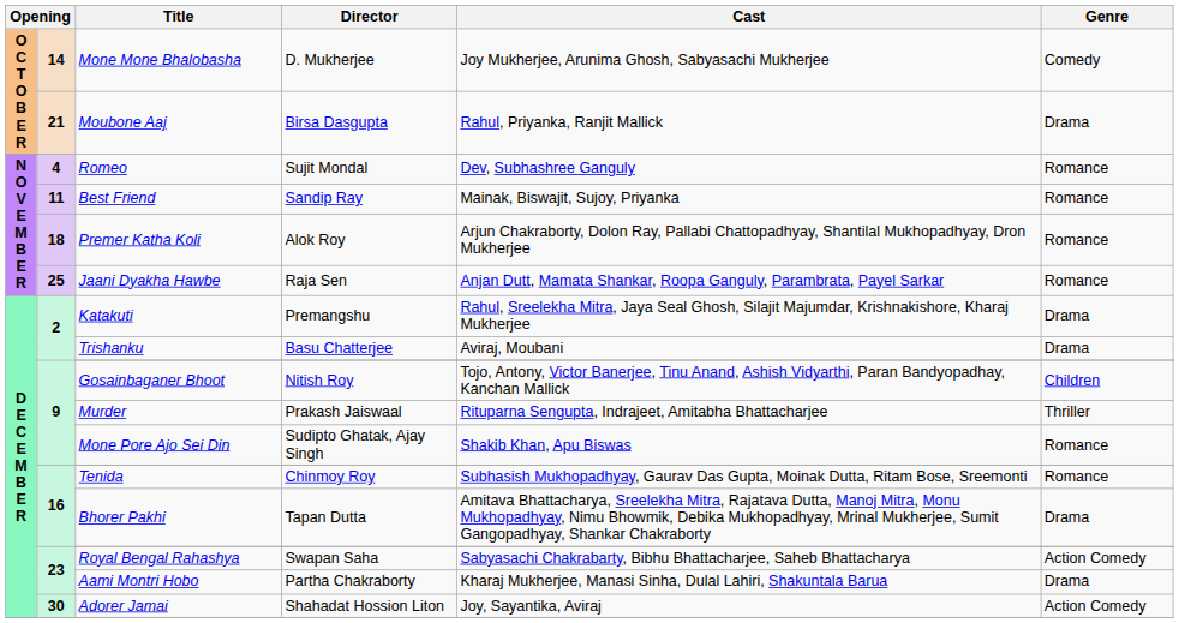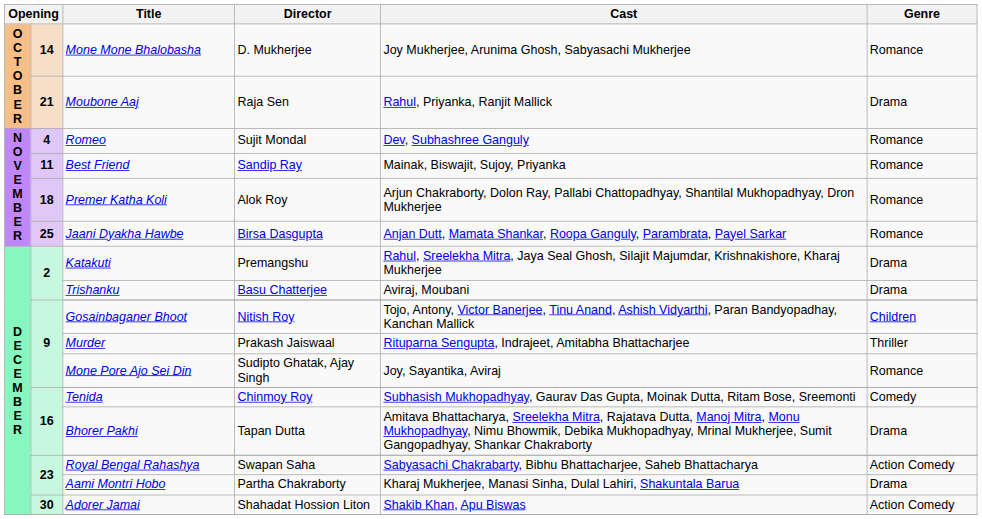Mone Mone Bhalobasha | Genre: Comedy -> Romance
Moubone Aaj | Director: Birsa Dasgupta -> Raja Sen
Jaani Dyakha Hawbe | Director: Raja Sen -> Birsa Dasgupta
Mone Pore Ajo Sei Din | Cast: Shakib Khan, Apu Biswas -> Joy, Sayantika, Aviraj
Tenida | Genre: Romance -> Comedy
Adorer Jamai | Cast: Joy, Sayantika, Aviraj -> Shakib Khan, Apu Biswas
